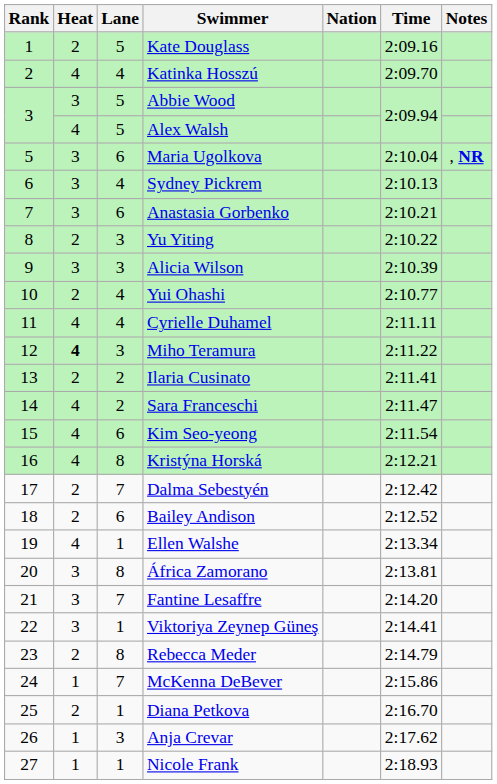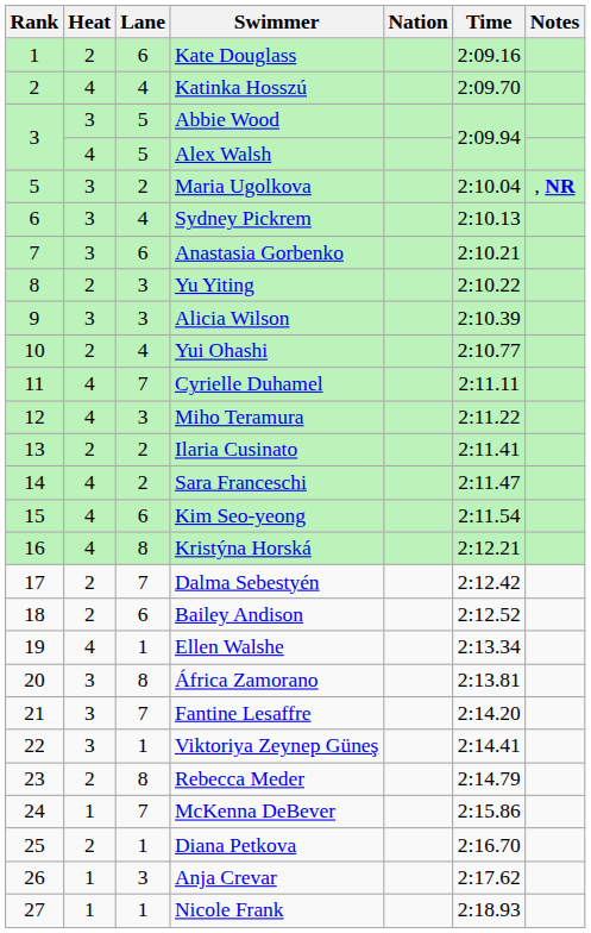Kate Douglass | Lane: 5 -> 6
Maria Ugolkova | Lane: 6 -> 2
Cyrielle Duhamel | Lane: 4 -> 7
Miho Teramura | Heat: bold -> normal
